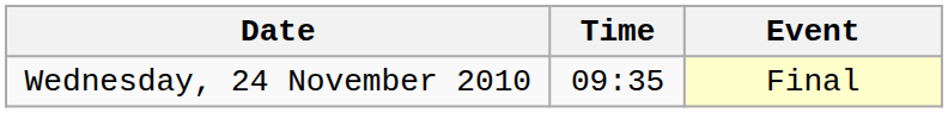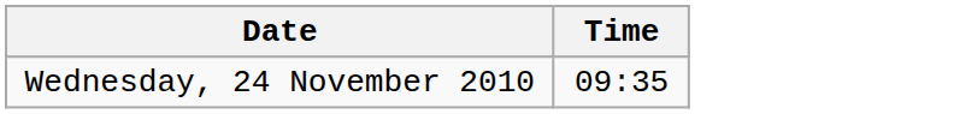- column: Event | Final
